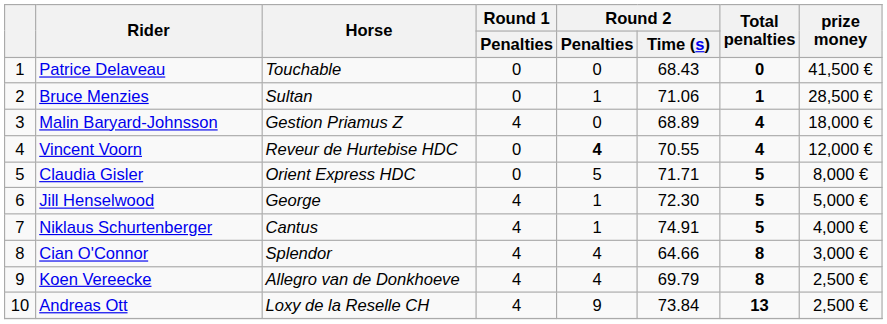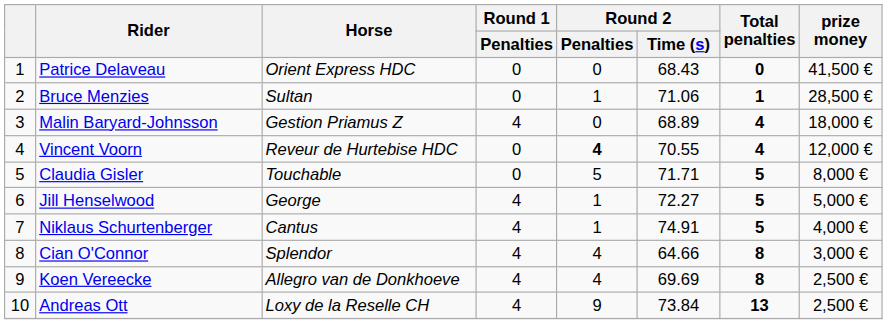Patrice Delaveau | Horse: Touchable -> Orient Express HDC
Claudia Gisler | Horse: Orient Express HDC -> Touchable
Jill Henselwood | Round 2 / Time (s): 72.30 -> 72.27
Koen Vereecke | Round 2 / Time (s): 69.79 -> 69.69
